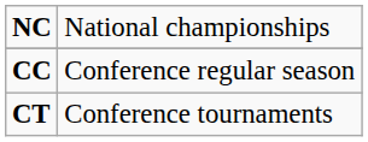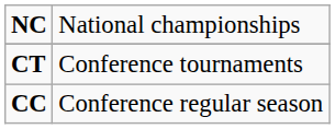rows swapped: CC <-> CT
